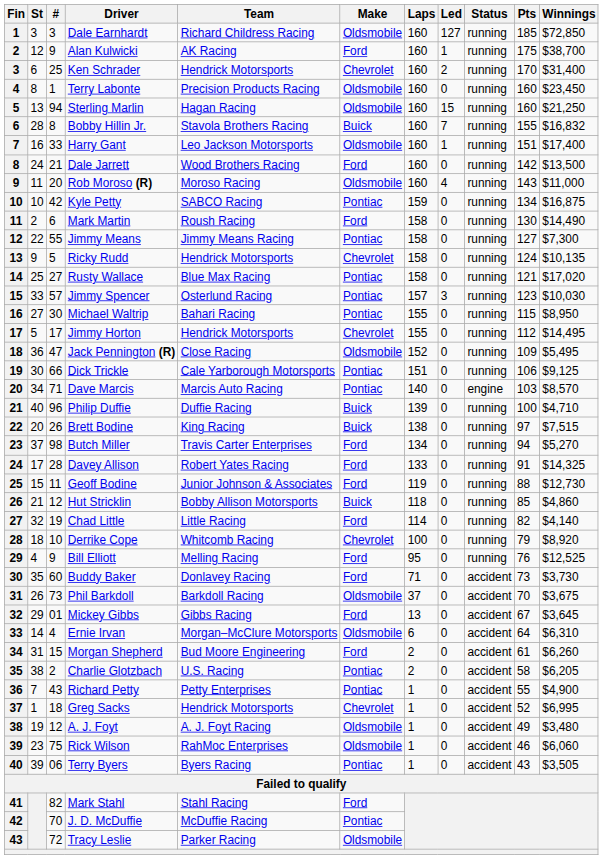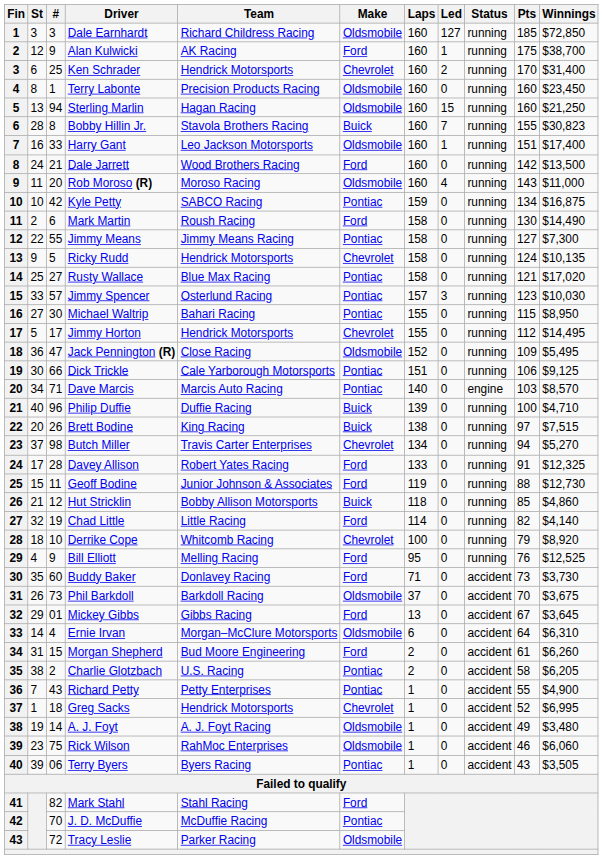Bobby Hillin Jr. | Winnings: $16,832 -> $30,823
Butch Miller | Make: Ford -> Chevrolet
Davey Allison | Winnings: $14,325 -> $12,325
A. J. Foyt | #: 12 -> 14
